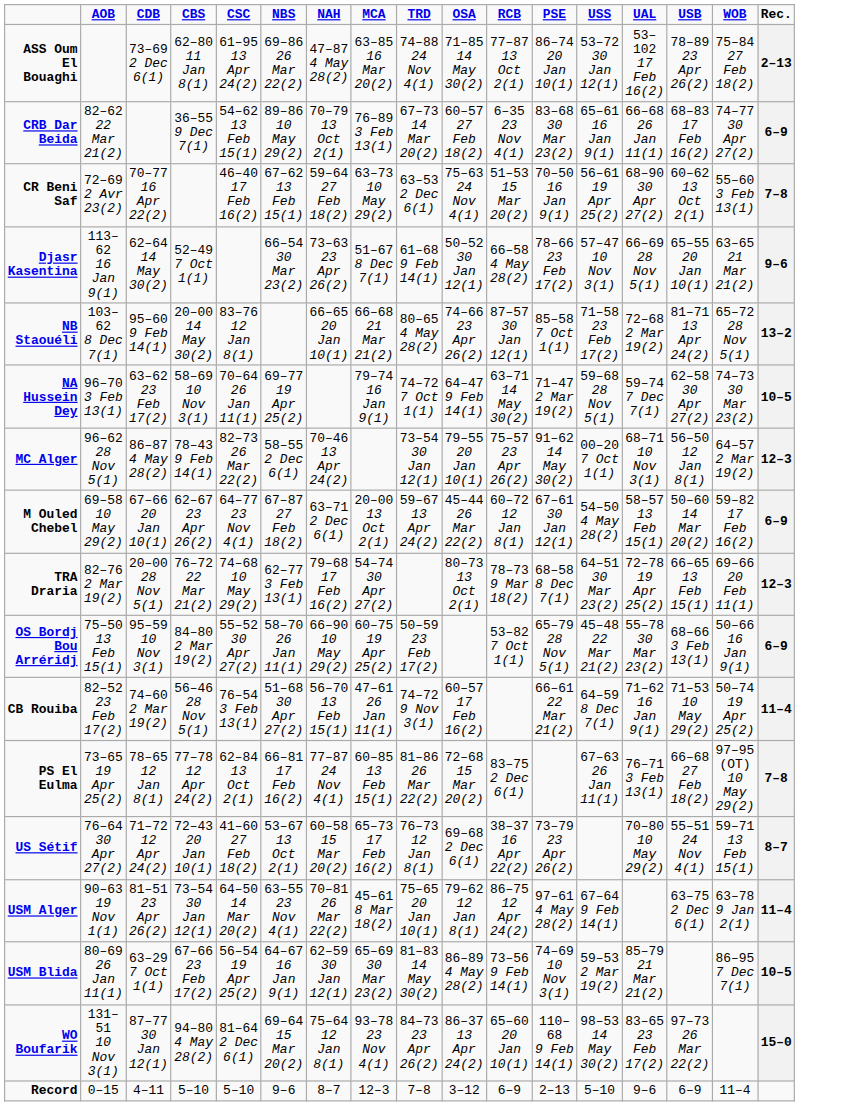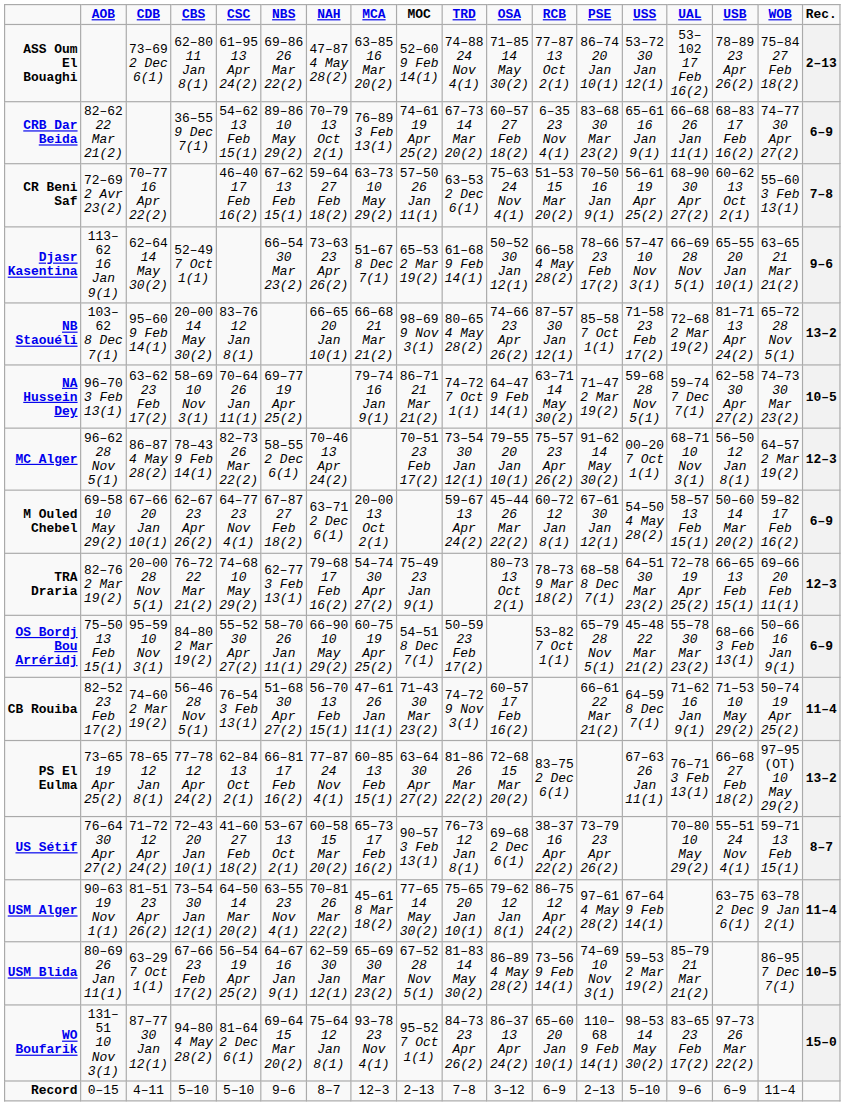+ column: MOC | 52–60 9 Feb 14(1) | 74–61 19 Apr 25(2) | 57–50 26 Jan 11(1) | 65–53 2 Mar 19(2) | 98–69 9 Nov 3(1) | 86–71 21 Mar 21(2) | 70–51 23 Feb 17(2) | 75–49 23 Jan 9(1) | 54–51 8 Dec 7(1) | 71–43 30 Mar 23(2) | 63–64 30 Apr 27(2) | 90–57 3 Feb 13(1) | 77–65 14 May 30(2) | 67–52 28 Nov 5(1) | 95–52 7 Oct 1(1) | 2–13
PS El Eulma | Rec.: 7–8 -> 13–2
